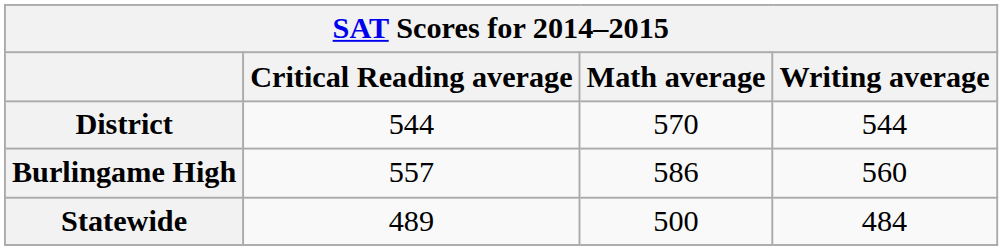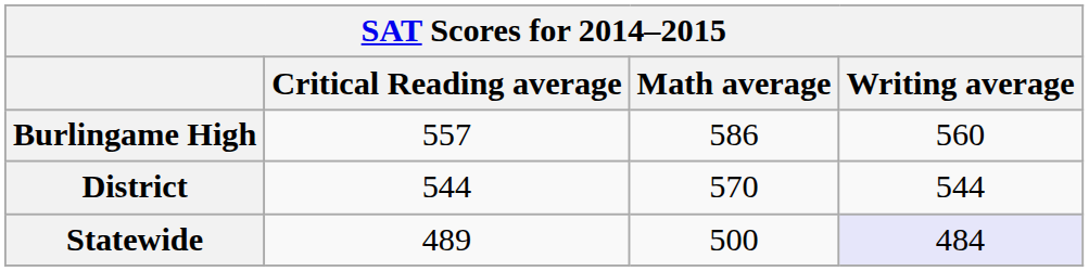rows swapped: Burlingame High <-> District
Statewide | Writing average: no background -> lavender background
